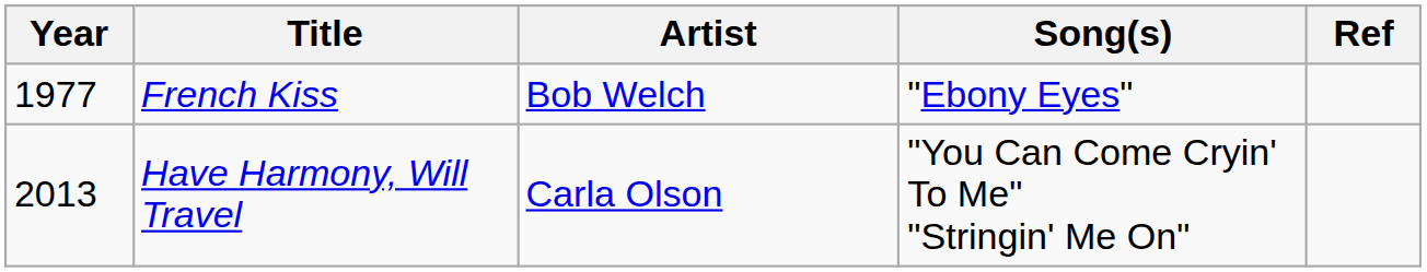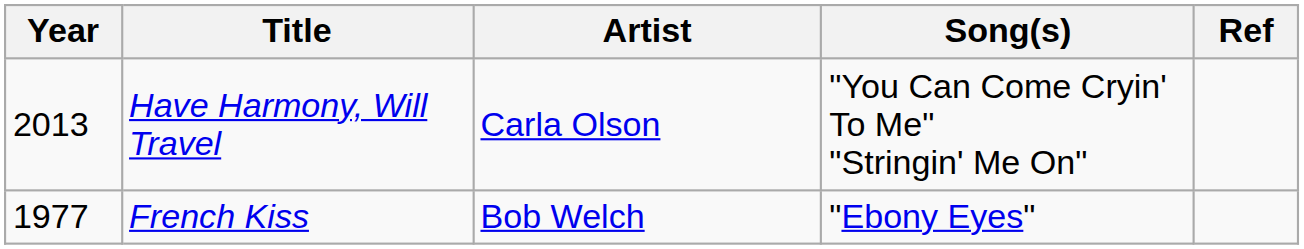rows swapped: French Kiss <-> Have Harmony, Will Travel
